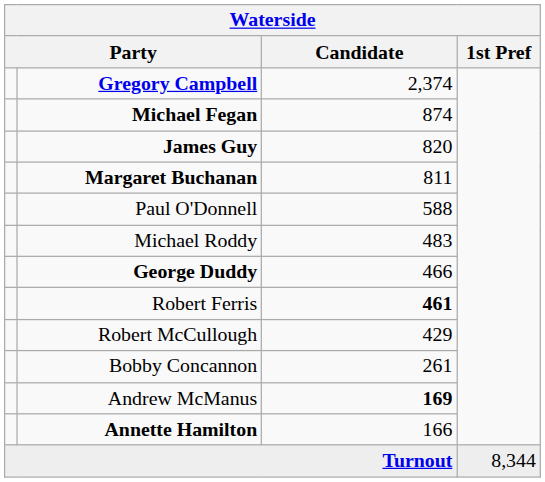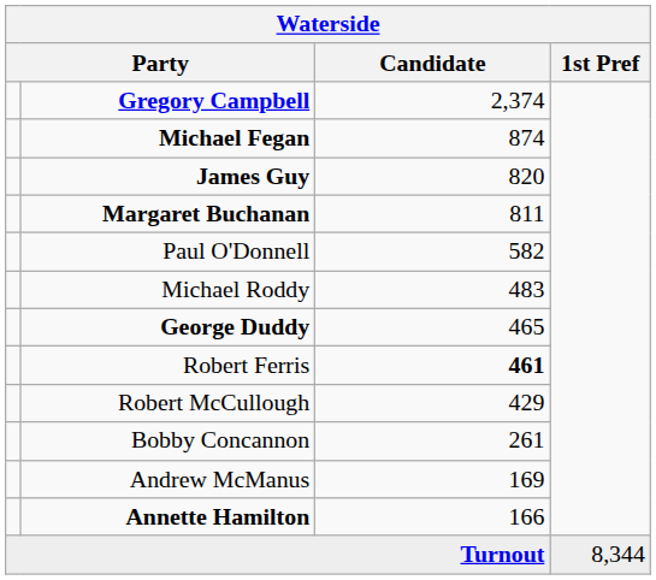Paul O'Donnell | Candidate: 588 -> 582
George Duddy | Candidate: 466 -> 465
Andrew McManus | Candidate: bold -> normal
